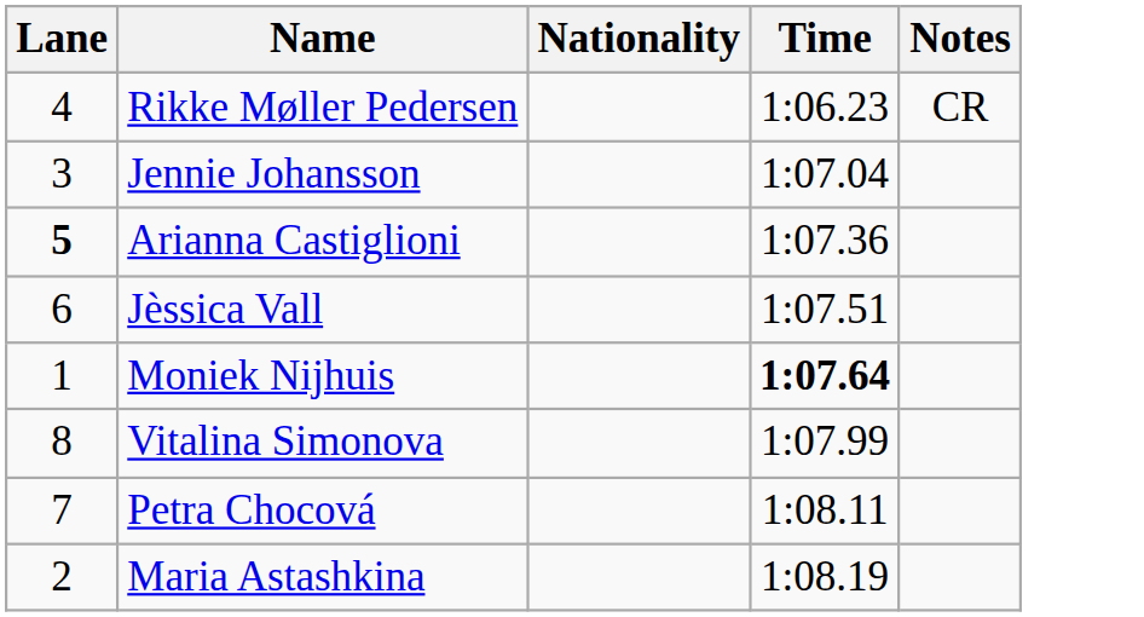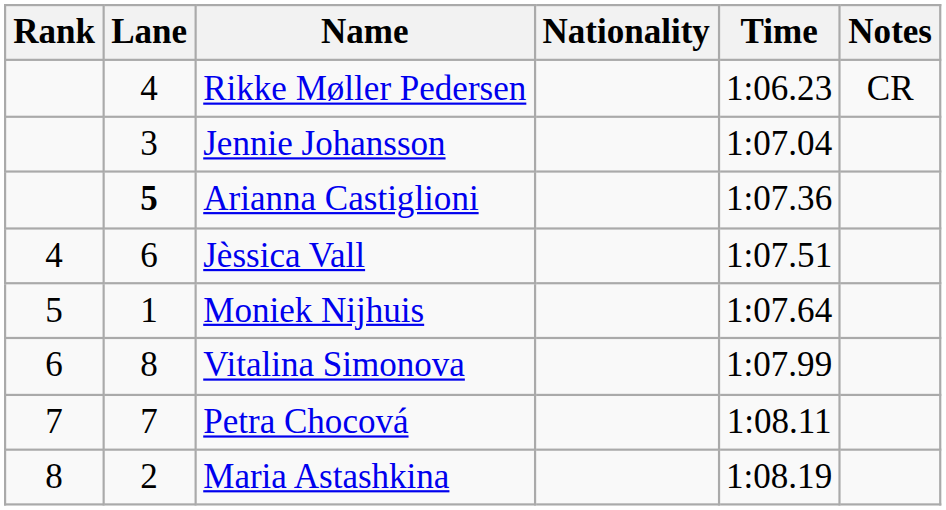+ column: Rank | 4 | 5 | 6 | 7 | 8
Moniek Nijhuis | Time: bold -> normal
